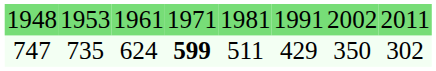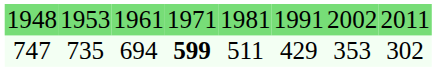747 | column 3: 624 -> 694
747 | column 7: 350 -> 353
